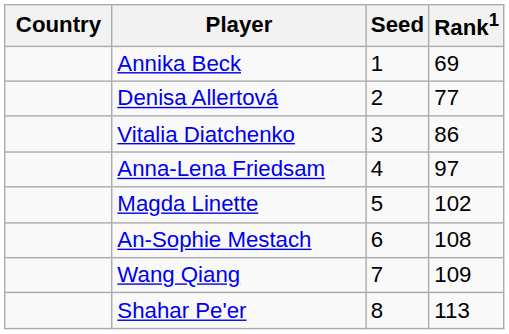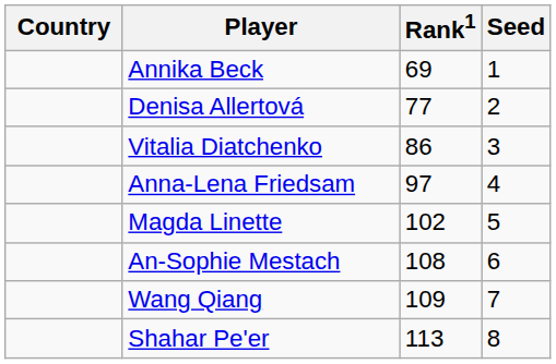columns swapped: Rank1 <-> Seed
